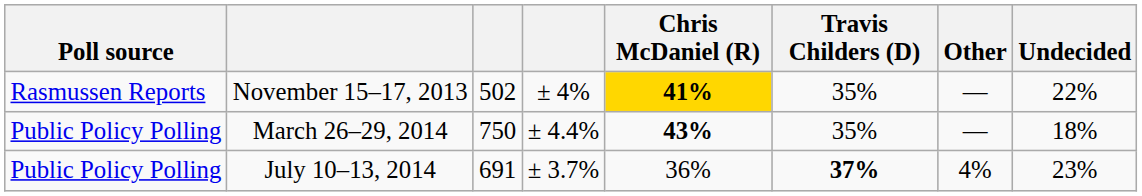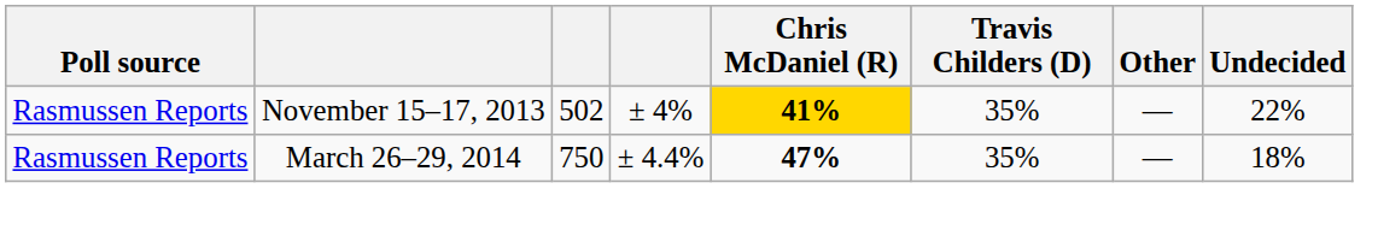March 26–29, 2014 | Poll source: Public Policy Polling -> Rasmussen Reports
March 26–29, 2014 | Chris McDaniel (R): 43% -> 47%
- row: Public Policy Polling | July 10–13, 2014 | 691 | ± 3.7% | 36% | 37% | 4% | 23%
